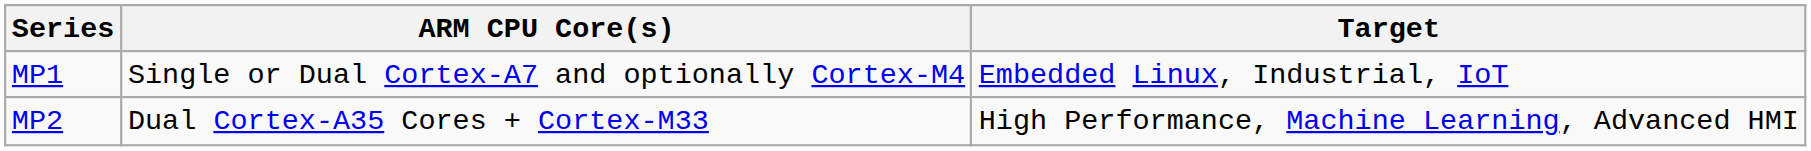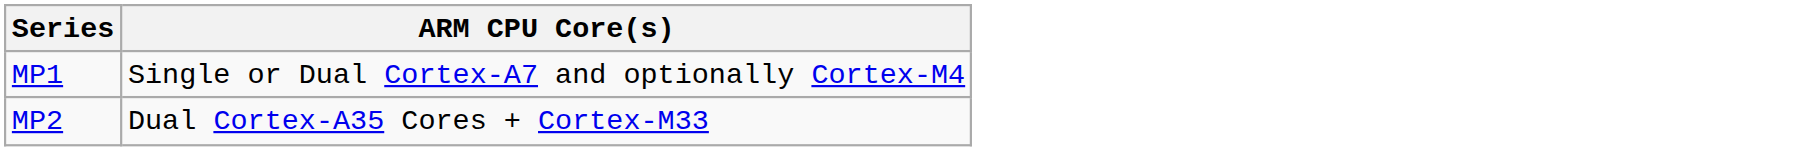- column: Target | Embedded Linux, Industrial, IoT | High Performance, Machine Learning, Advanced HMI
